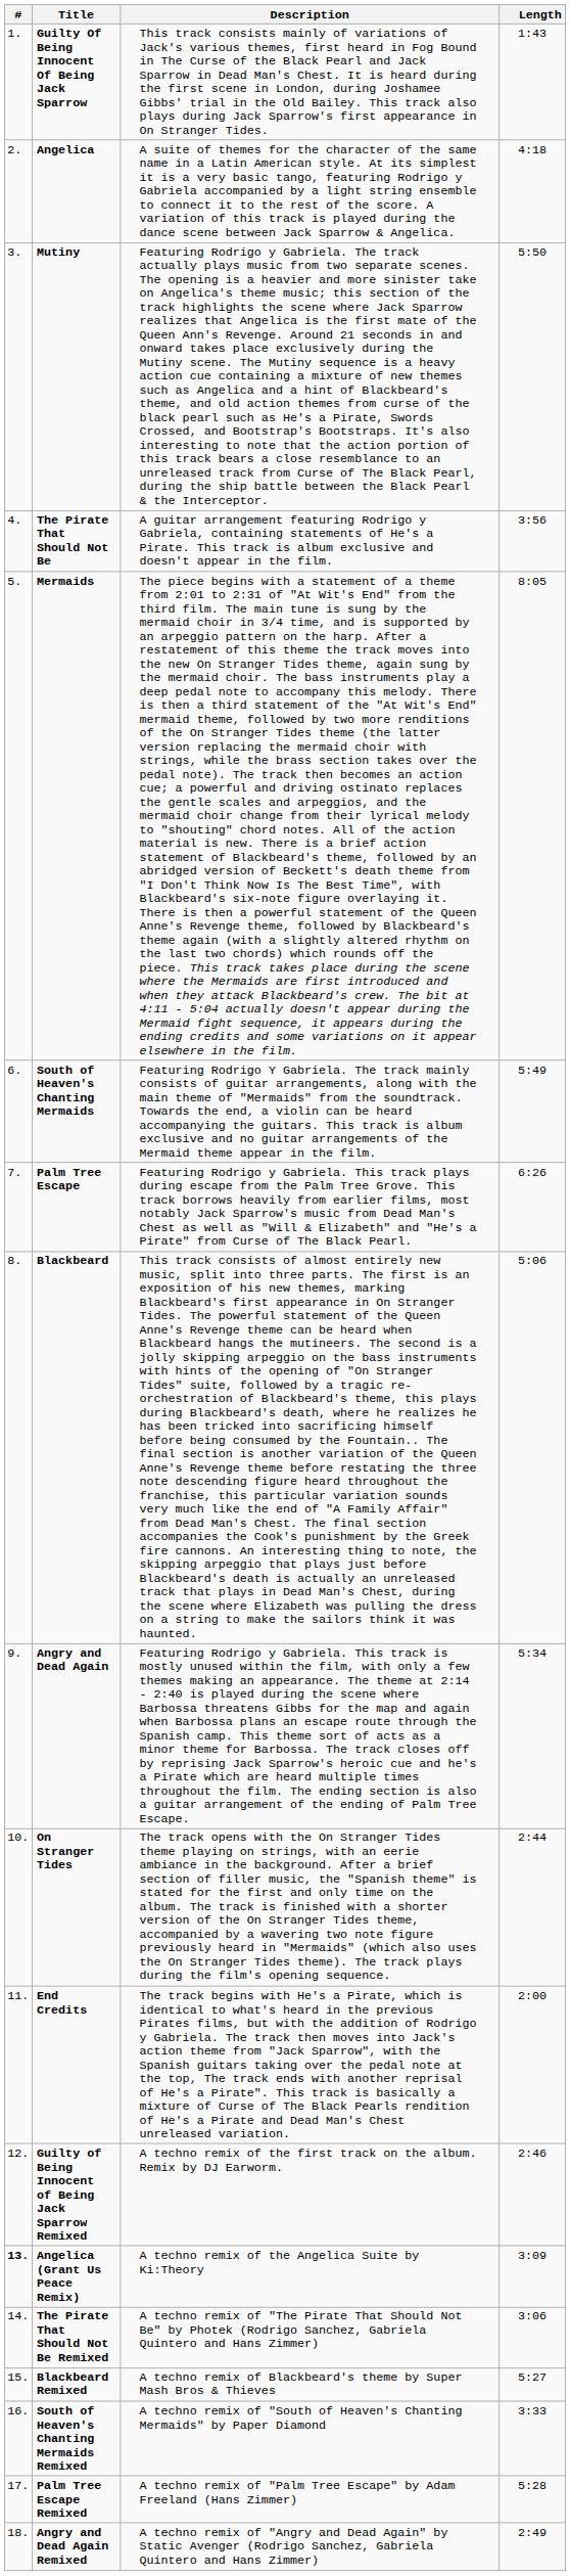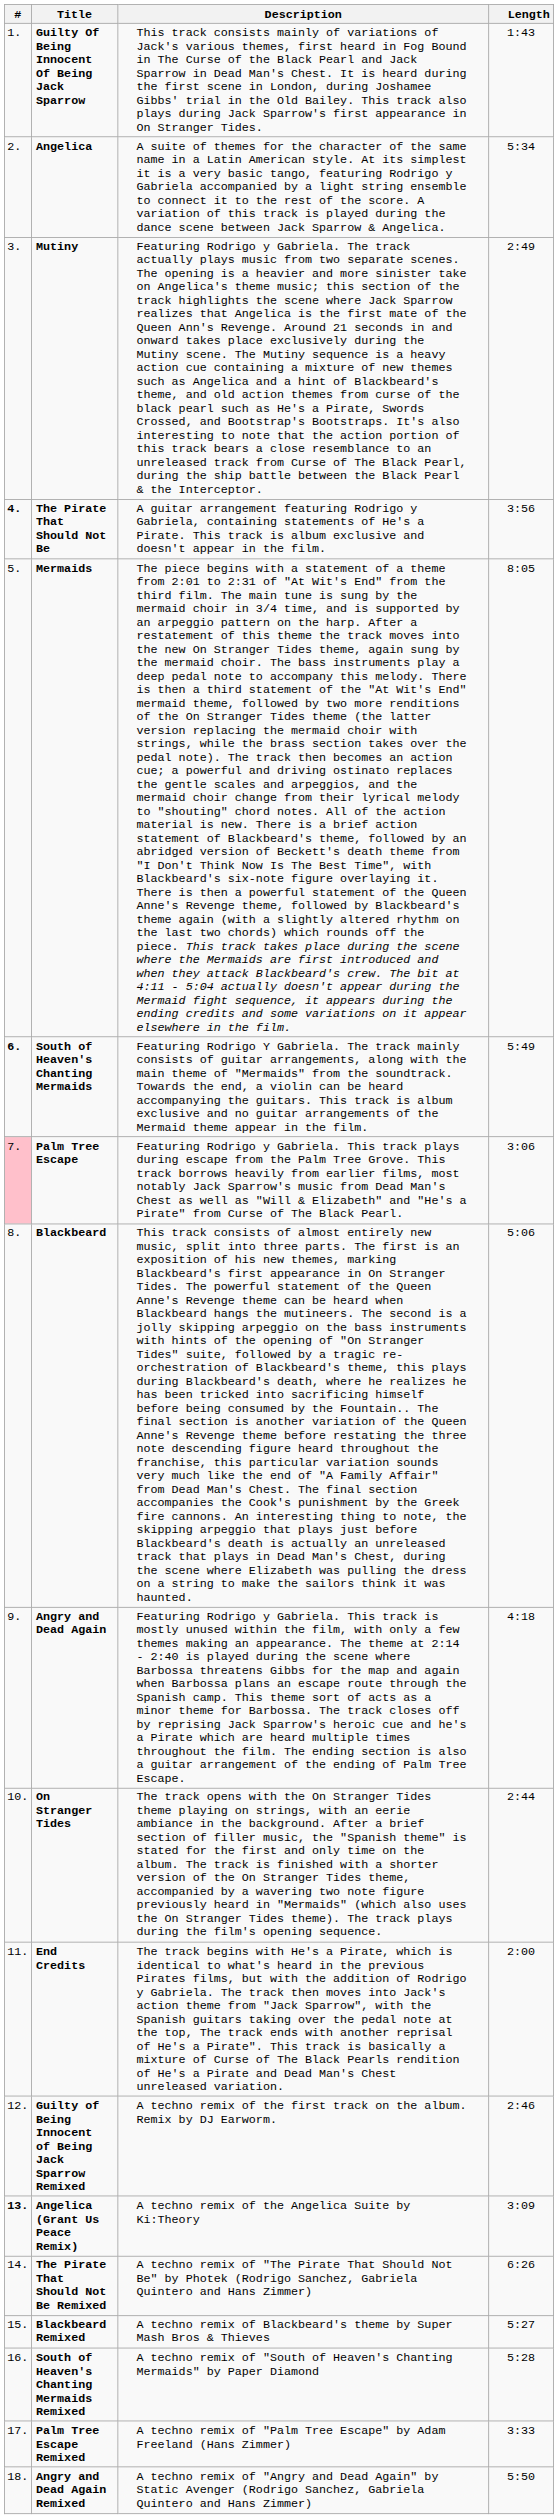Angelica | Length: 4:18 -> 5:34
Mutiny | Length: 5:50 -> 2:49
The Pirate That Should Not Be | #: normal -> bold
South of Heaven's Chanting Mermaids | #: normal -> bold
Palm Tree Escape | #: no background -> pink background
Palm Tree Escape | Length: 6:26 -> 3:06
Angry and Dead Again | Length: 5:34 -> 4:18
The Pirate That Should Not Be Remixed | Length: 3:06 -> 6:26
South of Heaven's Chanting Mermaids Remixed | Length: 3:33 -> 5:28
Palm Tree Escape Remixed | Length: 5:28 -> 3:33
Angry and Dead Again Remixed | Length: 2:49 -> 5:50
